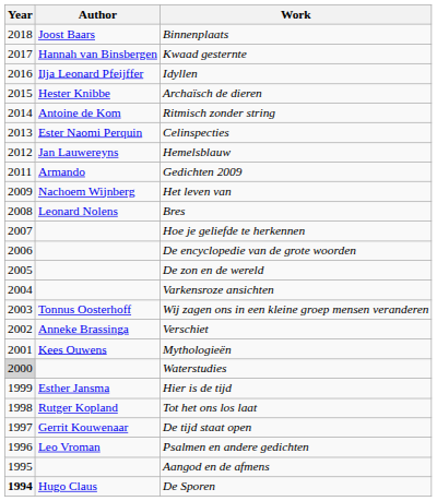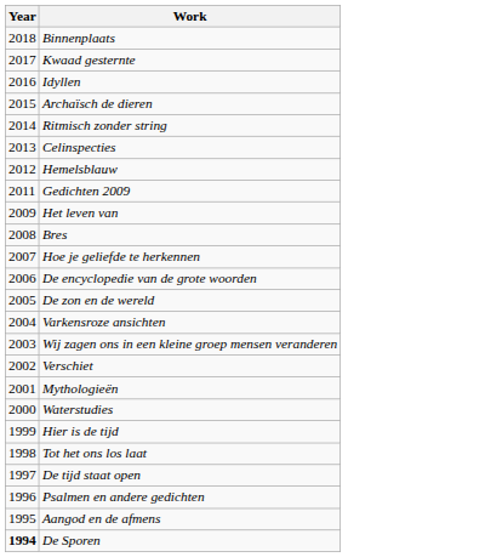- column: Author | Joost Baars | Hannah van Binsbergen | Ilja Leonard Pfeijffer | Hester Knibbe | Antoine de Kom | Ester Naomi Perquin | Jan Lauwereyns | Armando | Nachoem Wijnberg | Leonard Nolens | Tonnus Oosterhoff | Anneke Brassinga | Kees Ouwens | Esther Jansma | Rutger Kopland | Gerrit Kouwenaar | Leo Vroman | Hugo Claus
Waterstudies | Year: lightgrey background -> no background
